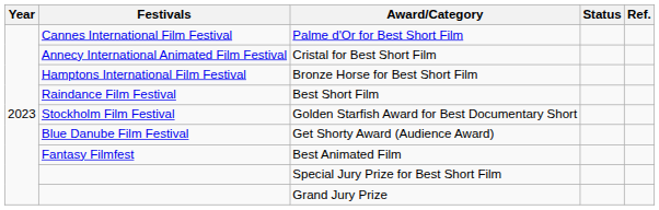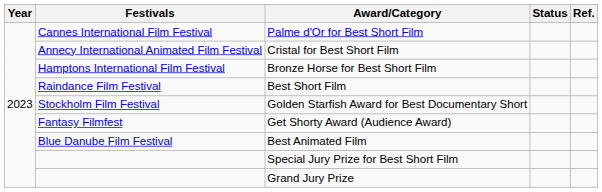Get Shorty Award (Audience Award) | Festivals: Blue Danube Film Festival -> Fantasy Filmfest
Best Animated Film | Festivals: Fantasy Filmfest -> Blue Danube Film Festival
